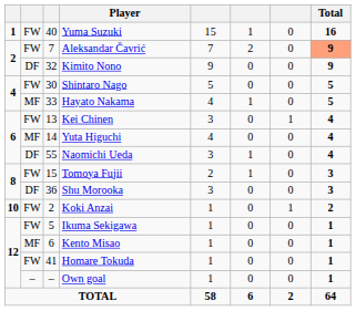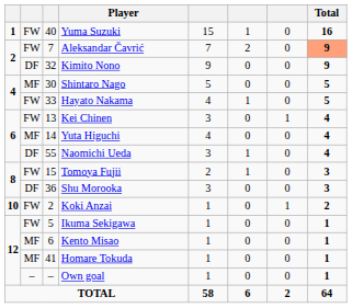Shintaro Nago | column 2: FW -> MF
Hayato Nakama | column 2: MF -> FW
Homare Tokuda | column 2: FW -> MF
